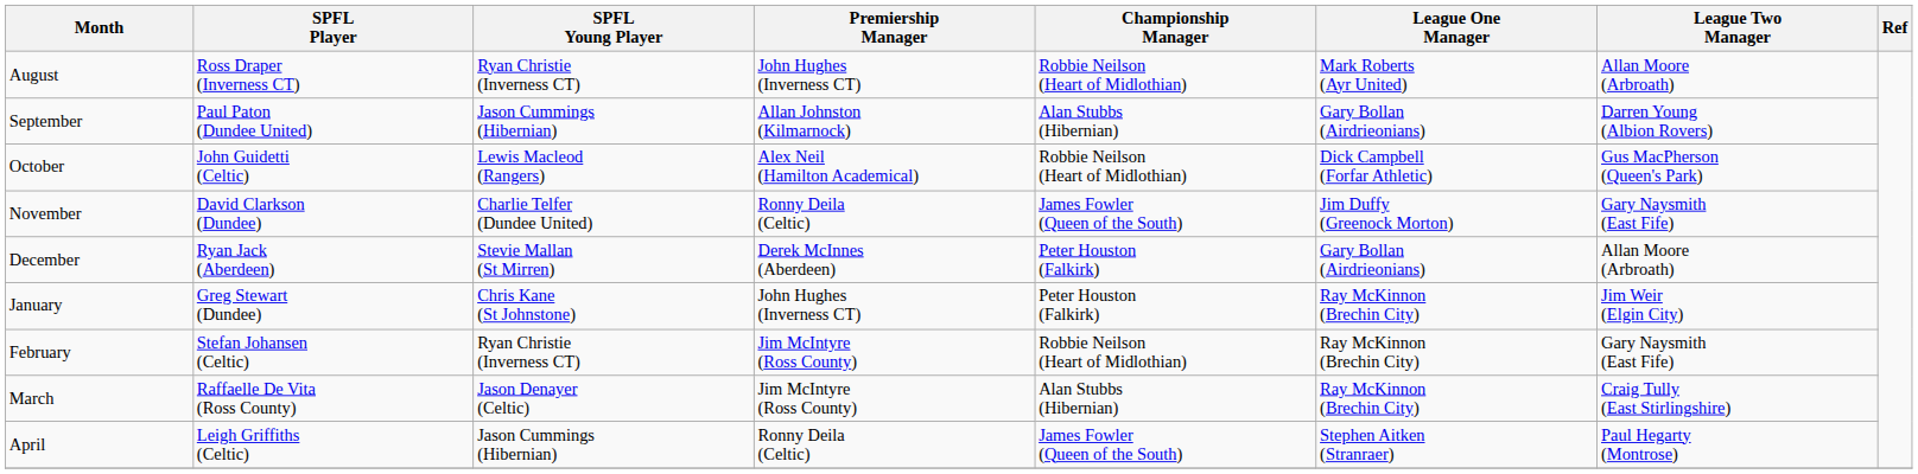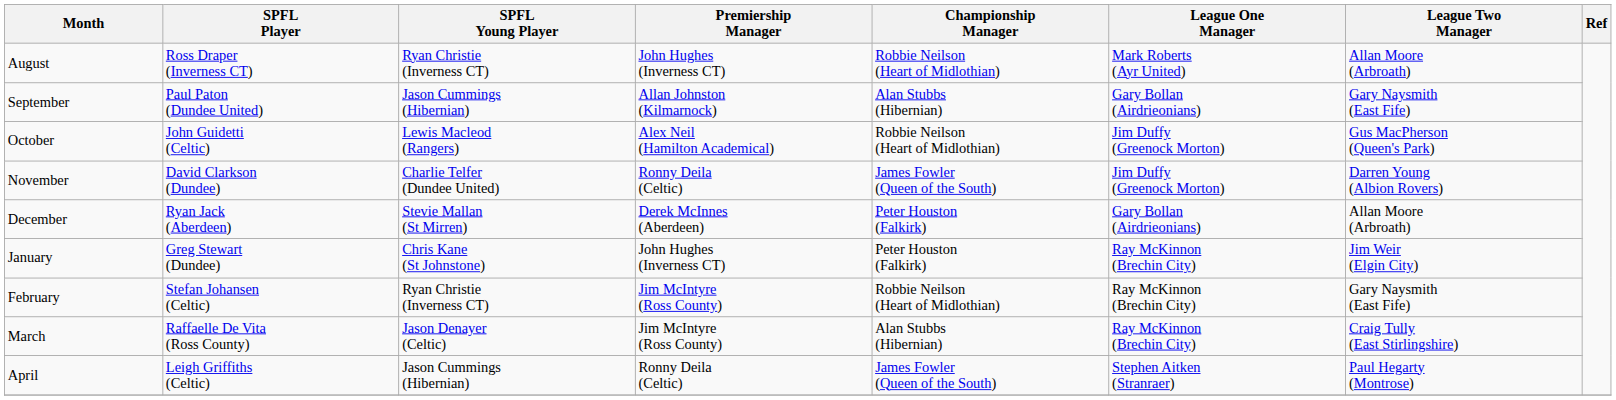September | League Two Manager: Darren Young (Albion Rovers) -> Gary Naysmith (East Fife)
October | League One Manager: Dick Campbell (Forfar Athletic) -> Jim Duffy (Greenock Morton)
November | League Two Manager: Gary Naysmith (East Fife) -> Darren Young (Albion Rovers)
